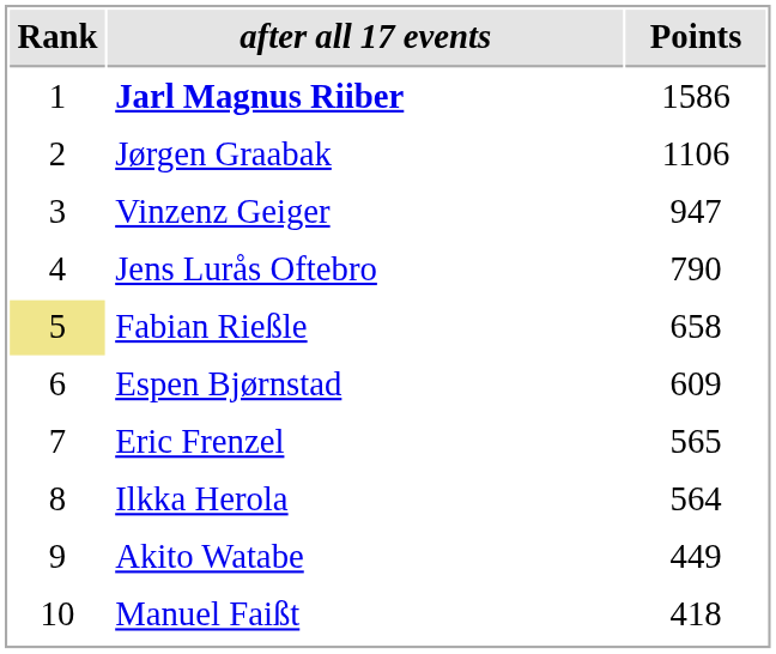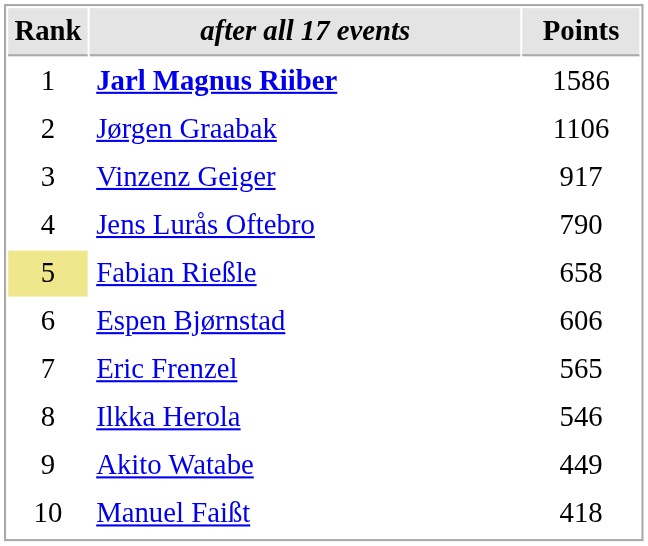Vinzenz Geiger | Points: 947 -> 917
Espen Bjørnstad | Points: 609 -> 606
Ilkka Herola | Points: 564 -> 546
